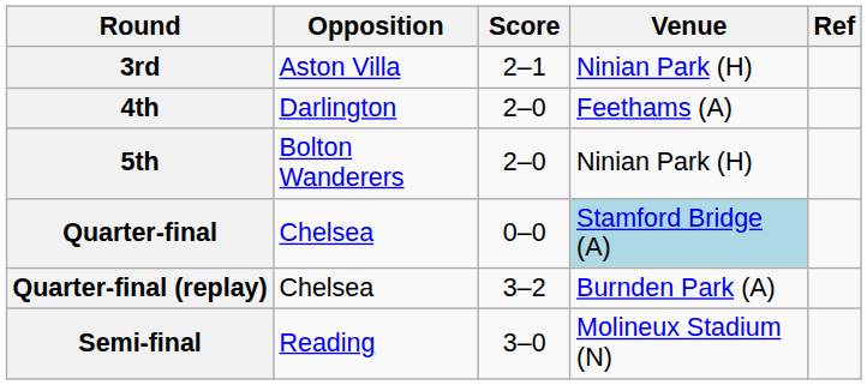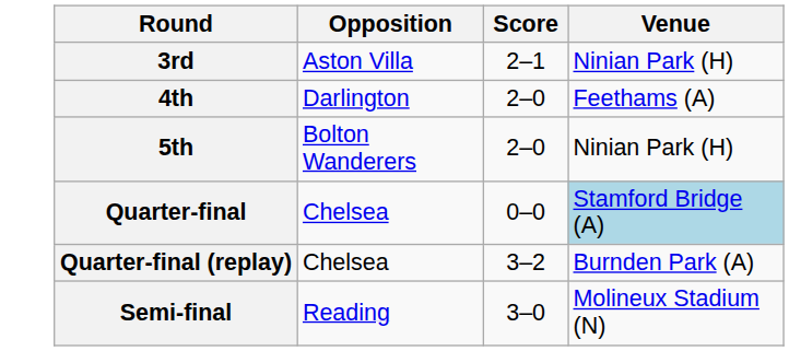- column: Ref
